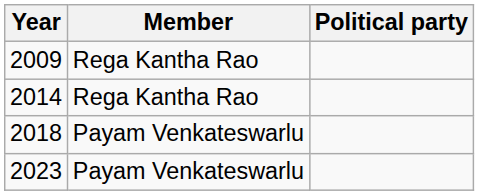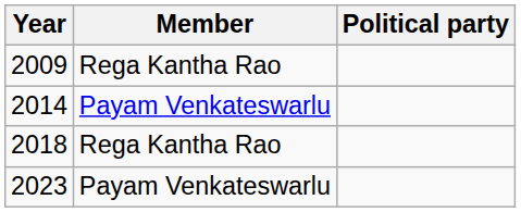2014 | Member: Rega Kantha Rao -> Payam Venkateswarlu
2018 | Member: Payam Venkateswarlu -> Rega Kantha Rao
